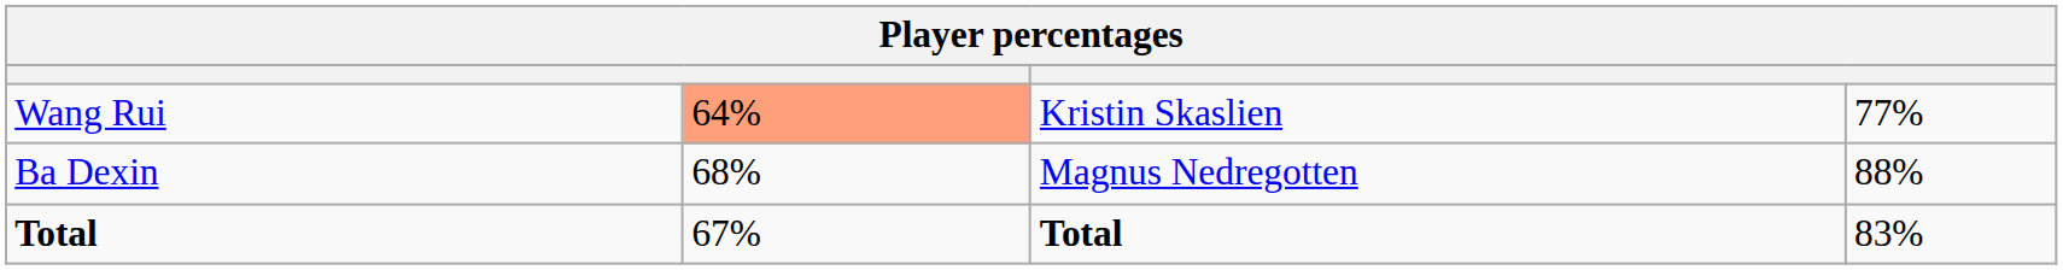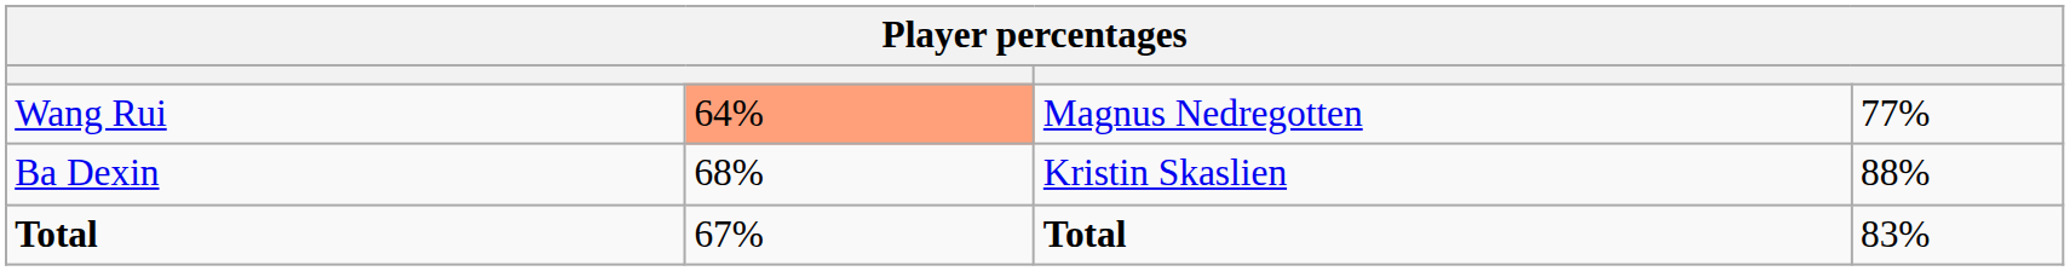Wang Rui | column 3: Kristin Skaslien -> Magnus Nedregotten
Ba Dexin | column 3: Magnus Nedregotten -> Kristin Skaslien
